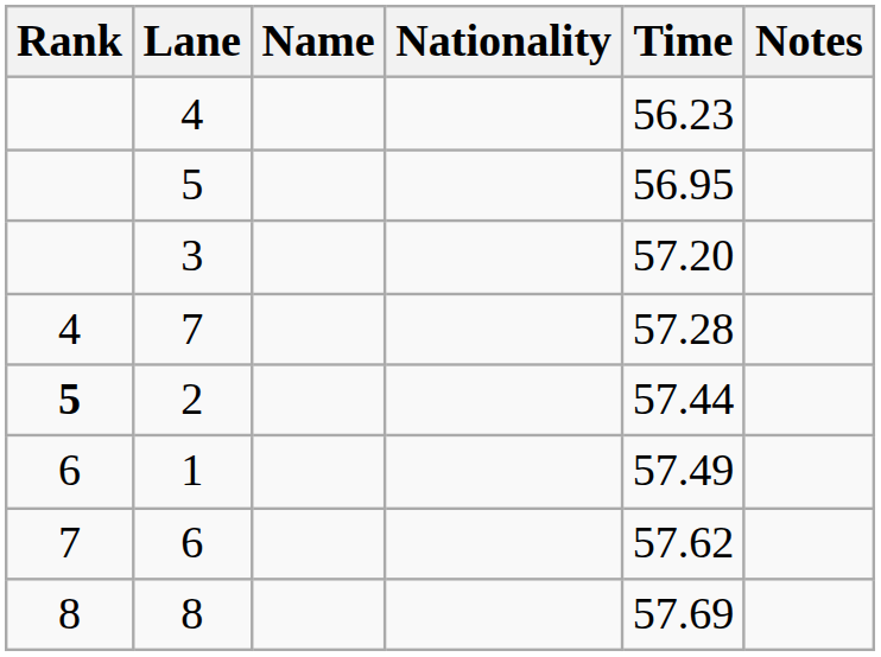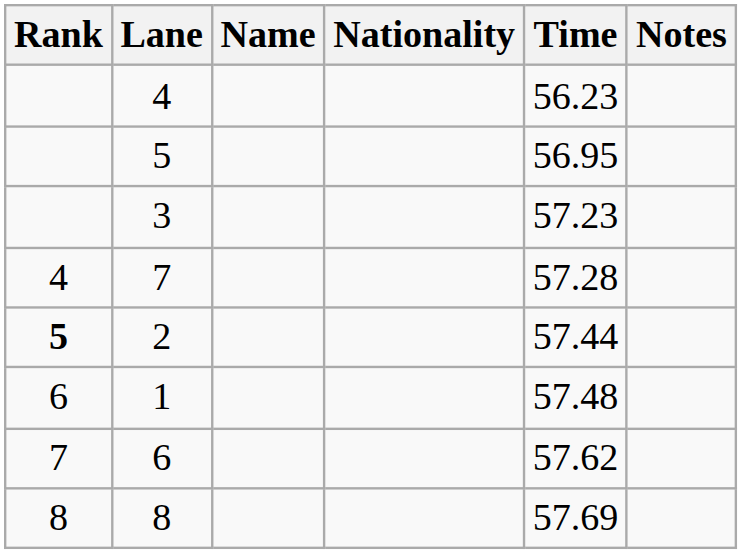3 | Time: 57.20 -> 57.23
1 | Time: 57.49 -> 57.48
